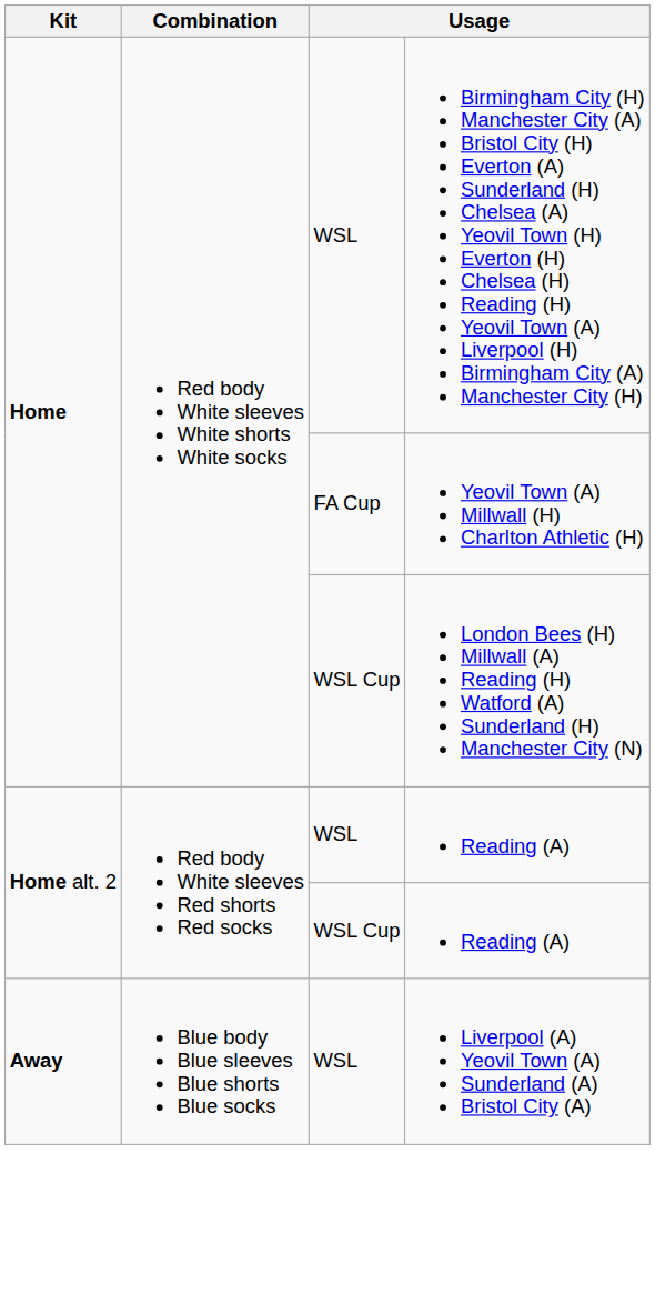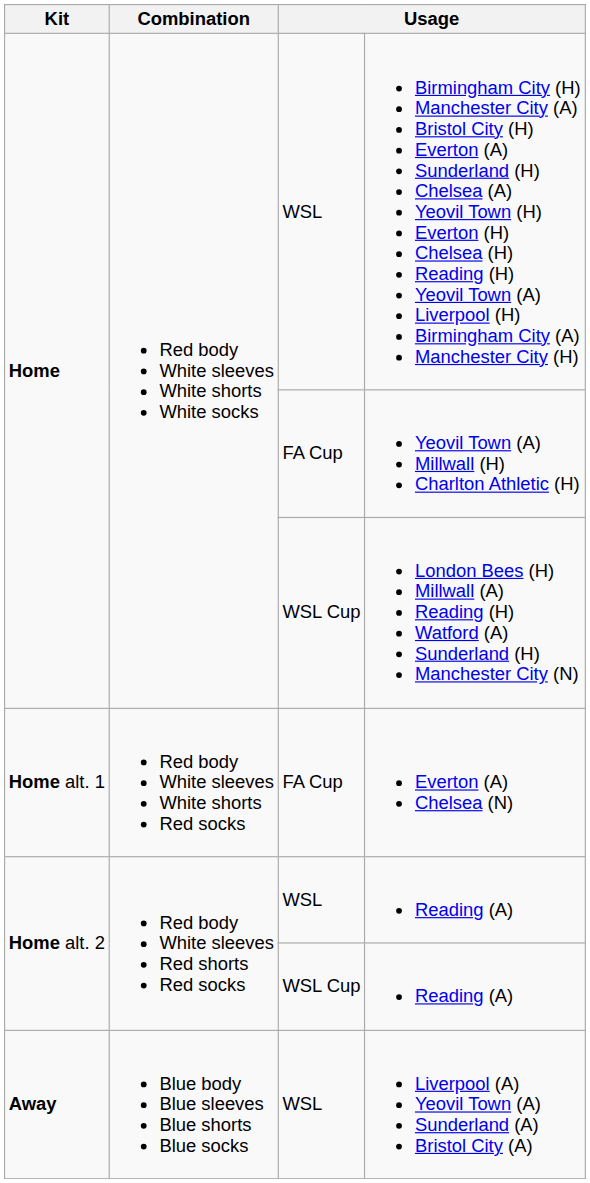+ row: Home alt. 1 | Red body White sleeves White shorts Red socks | FA Cup | Everton (A) Chelsea (N)
